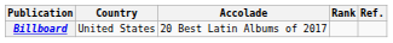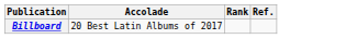- column: Country | United States
